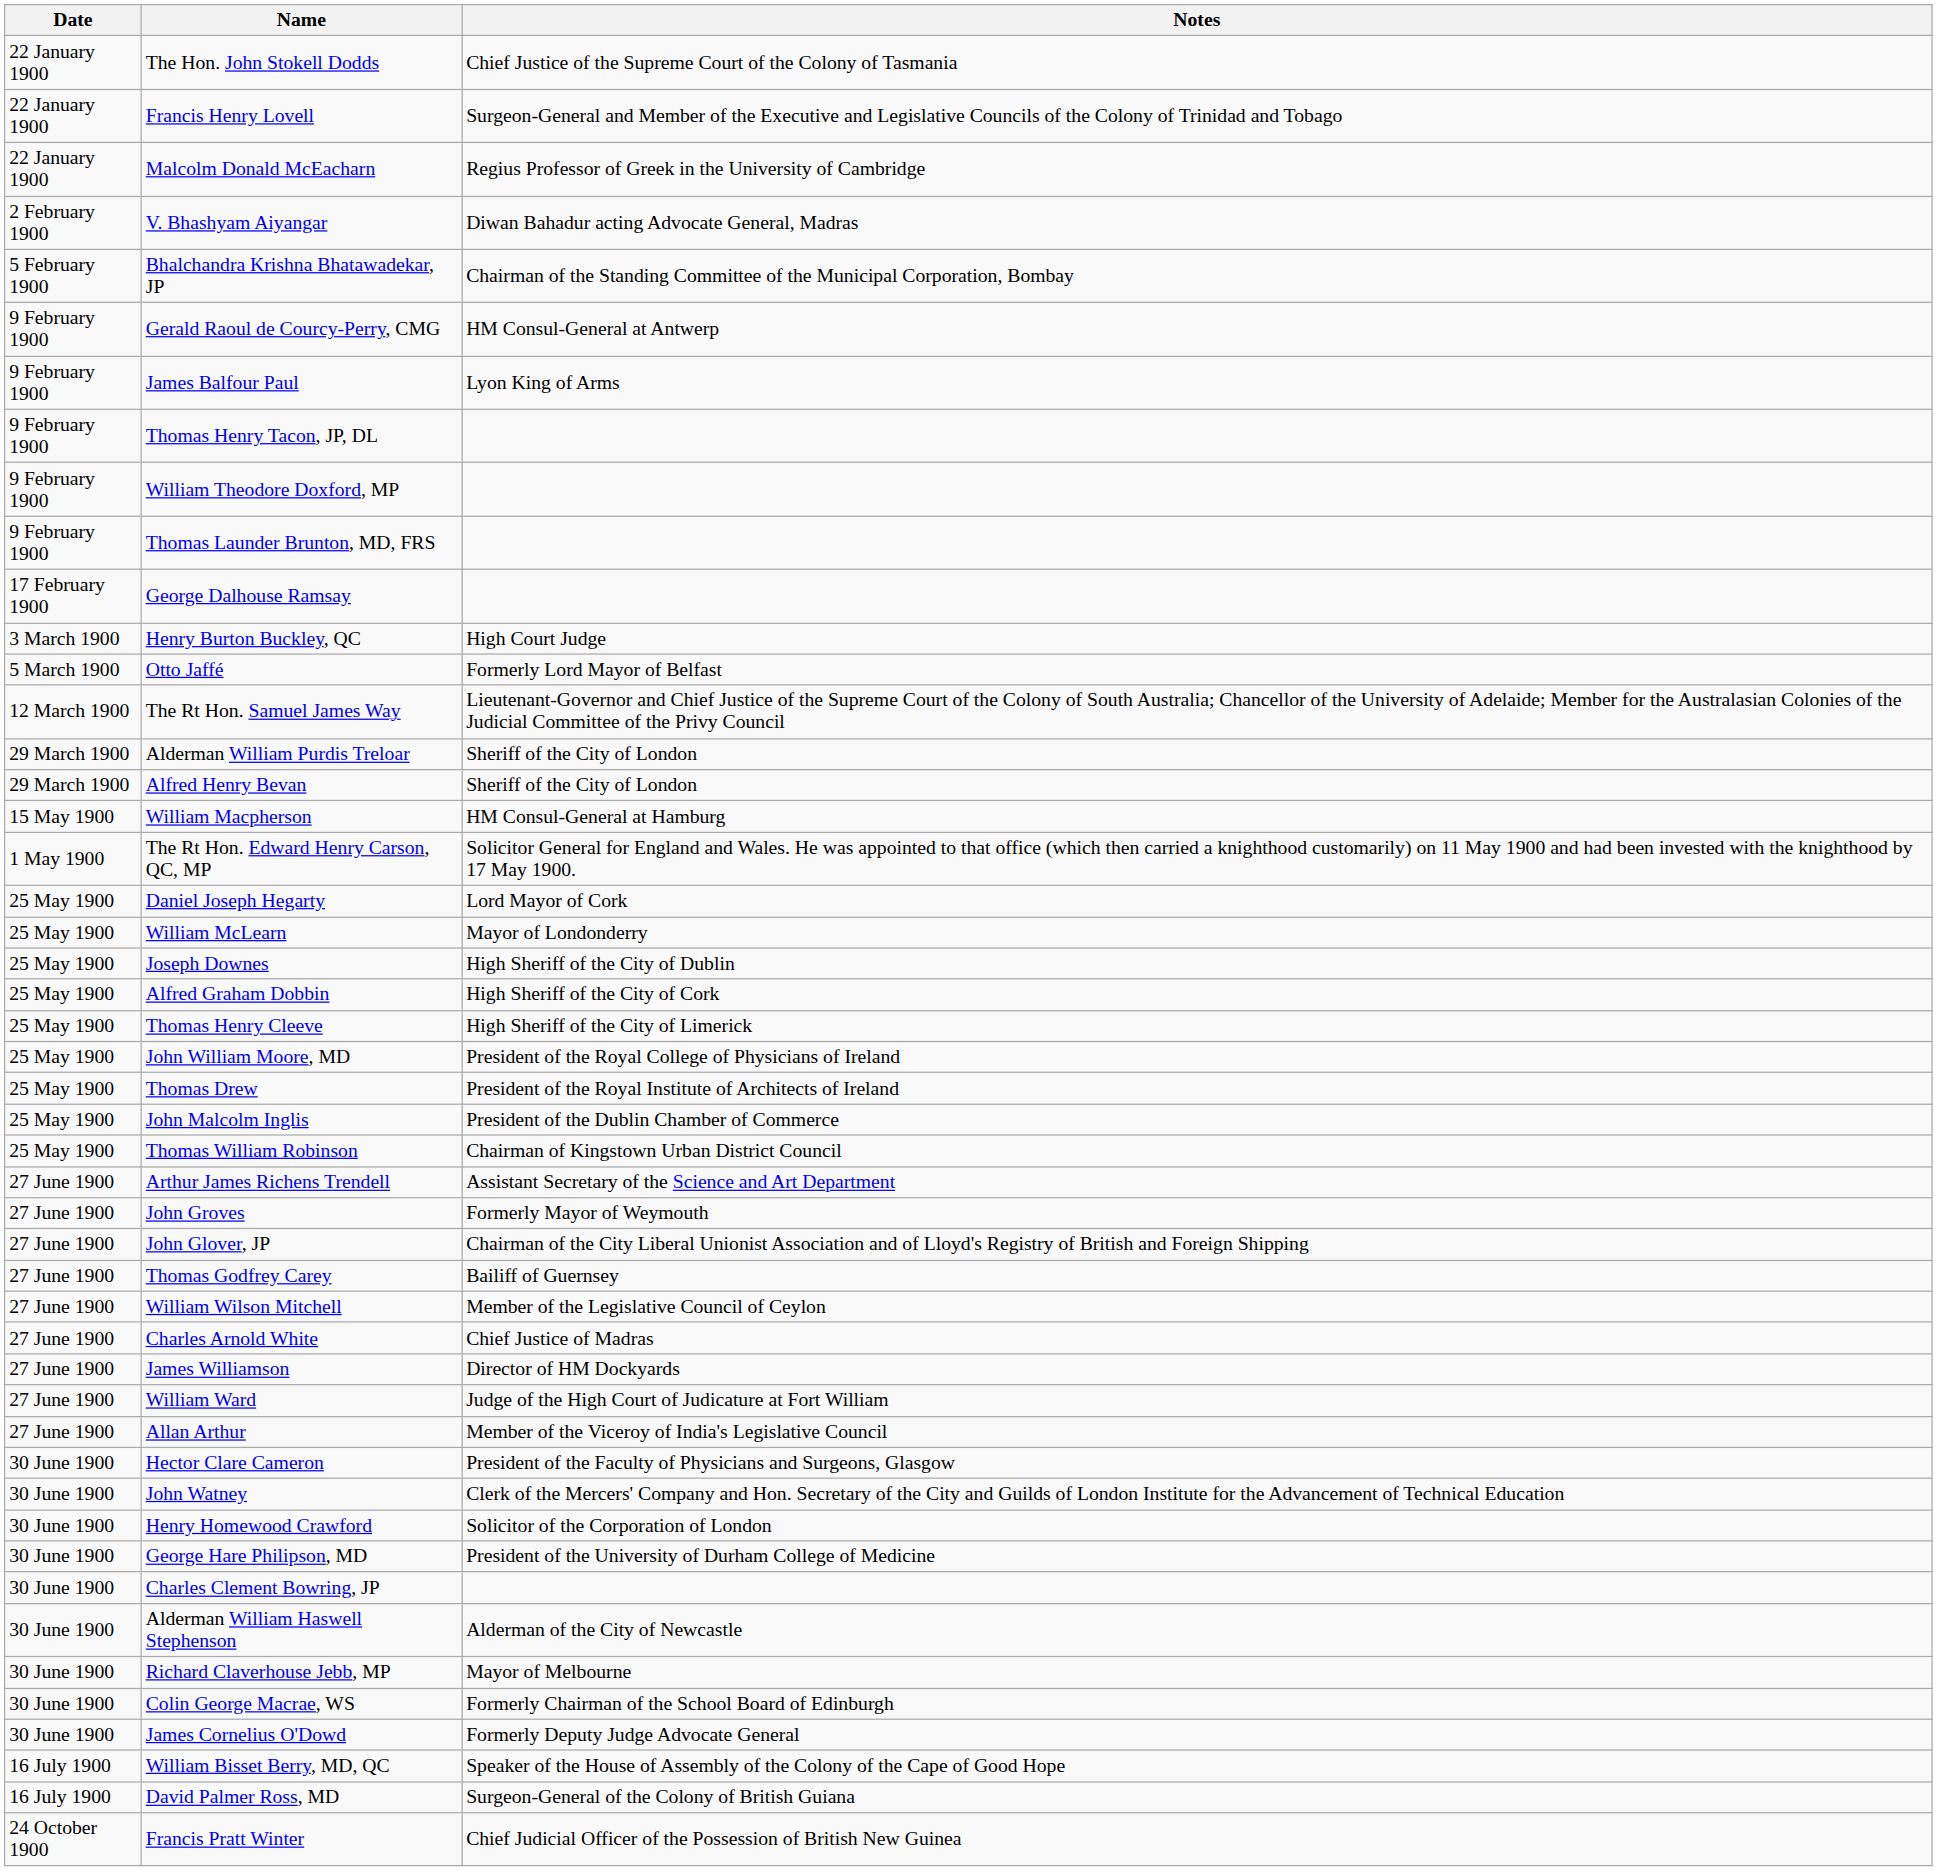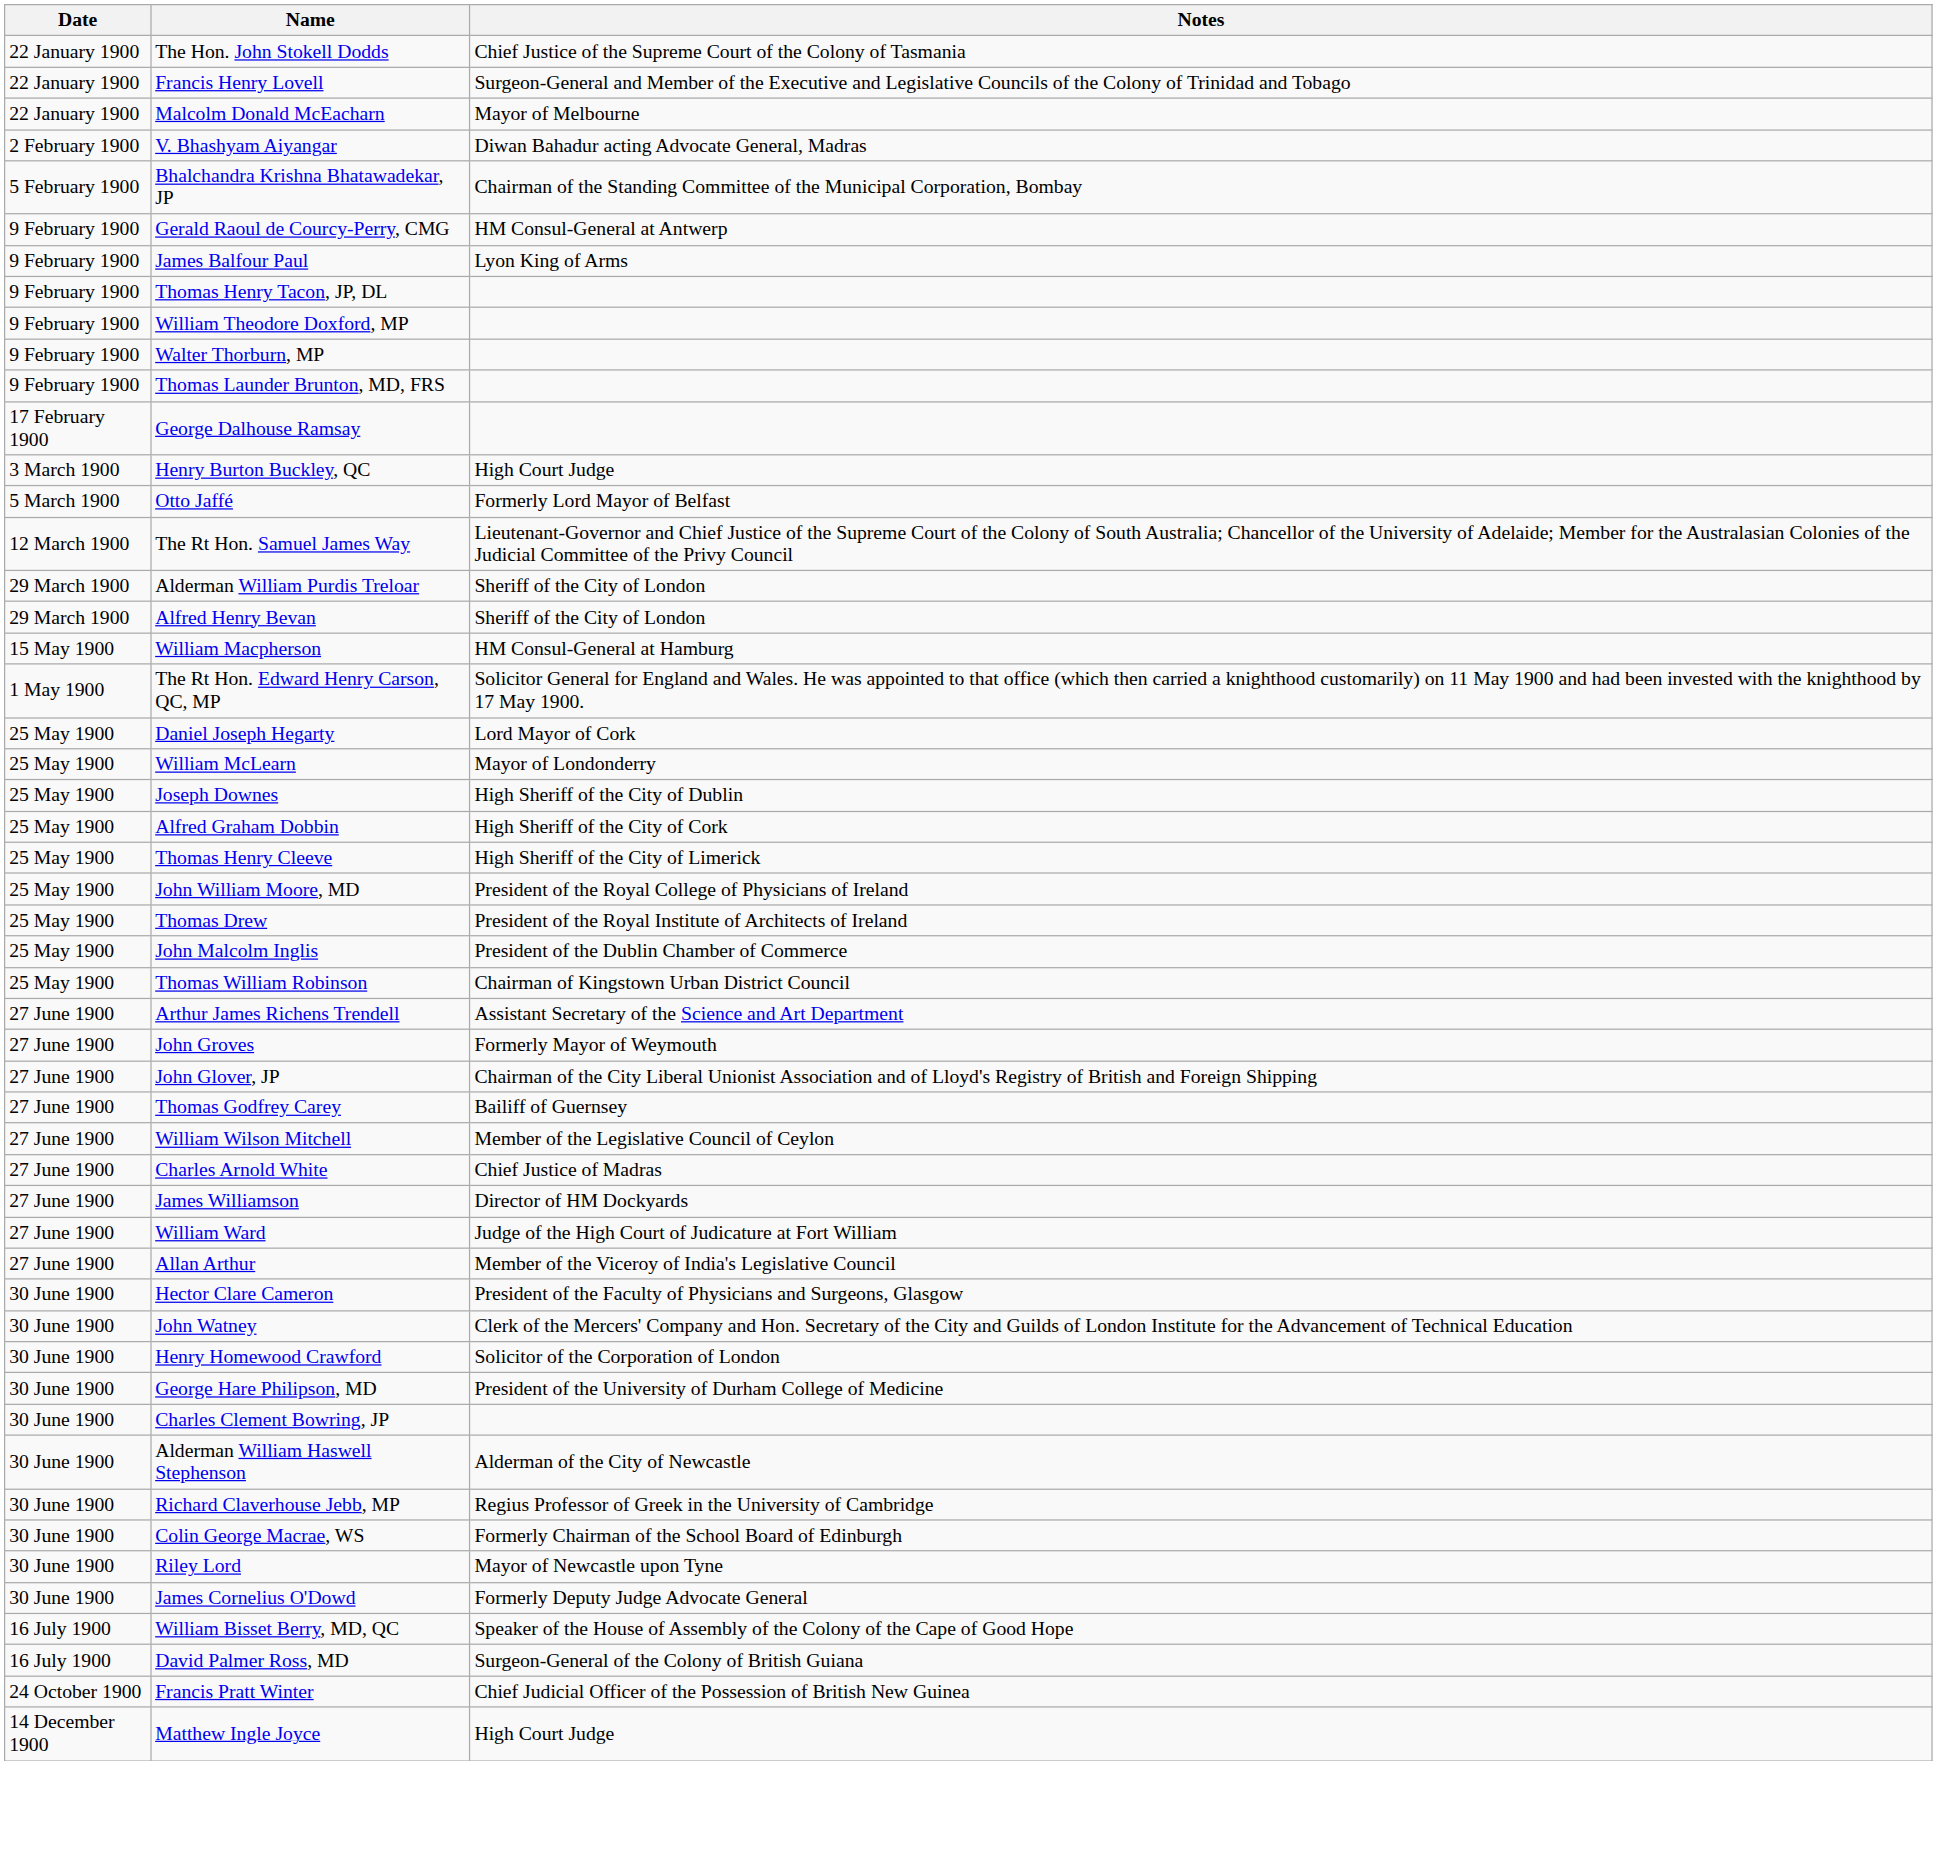Malcolm Donald McEacharn | Notes: Regius Professor of Greek in the University of Cambridge -> Mayor of Melbourne
+ row: 9 February 1900 | Walter Thorburn, MP
Richard Claverhouse Jebb, MP | Notes: Mayor of Melbourne -> Regius Professor of Greek in the University of Cambridge
+ row: 30 June 1900 | Riley Lord | Mayor of Newcastle upon Tyne
+ row: 14 December 1900 | Matthew Ingle Joyce | High Court Judge
